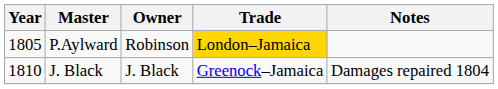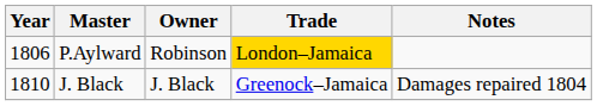P.Aylward | Year: 1805 -> 1806
